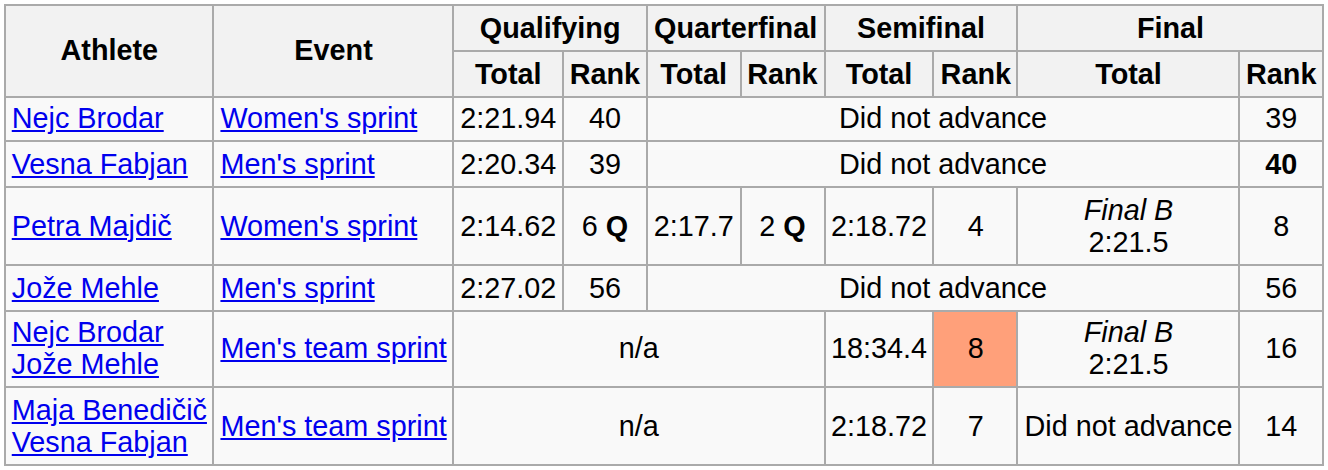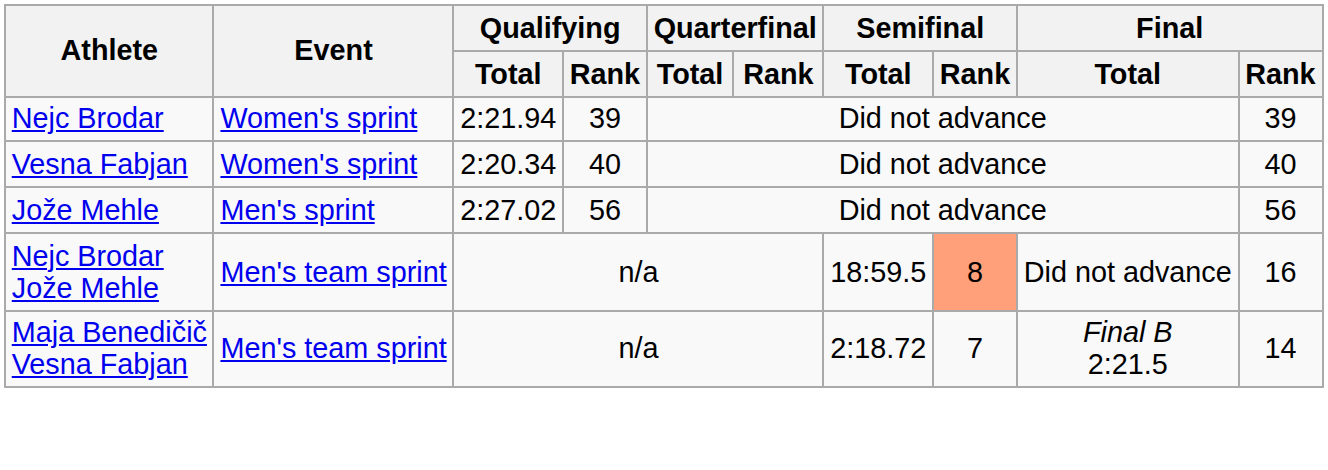Nejc Brodar | Qualifying / Rank: 40 -> 39
Vesna Fabjan | Event: Men's sprint -> Women's sprint
Vesna Fabjan | Qualifying / Rank: 39 -> 40
Vesna Fabjan | Final / Rank: bold -> normal
- row: Petra Majdič | Women's sprint | 2:14.62 | 6 Q | 2:17.7 | 2 Q | 2:18.72 | 4 | Final B 2:21.5 | 8
Nejc Brodar Jože Mehle | Semifinal / Total: 18:34.4 -> 18:59.5
Nejc Brodar Jože Mehle | Final / Total: Final B 2:21.5 -> Did not advance
Maja Benedičič Vesna Fabjan | Final / Total: Did not advance -> Final B 2:21.5
